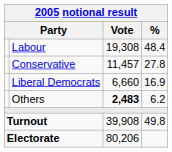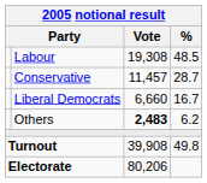Labour | %: 48.4 -> 48.5
Conservative | %: 27.8 -> 28.7
Liberal Democrats | %: 16.9 -> 16.7
